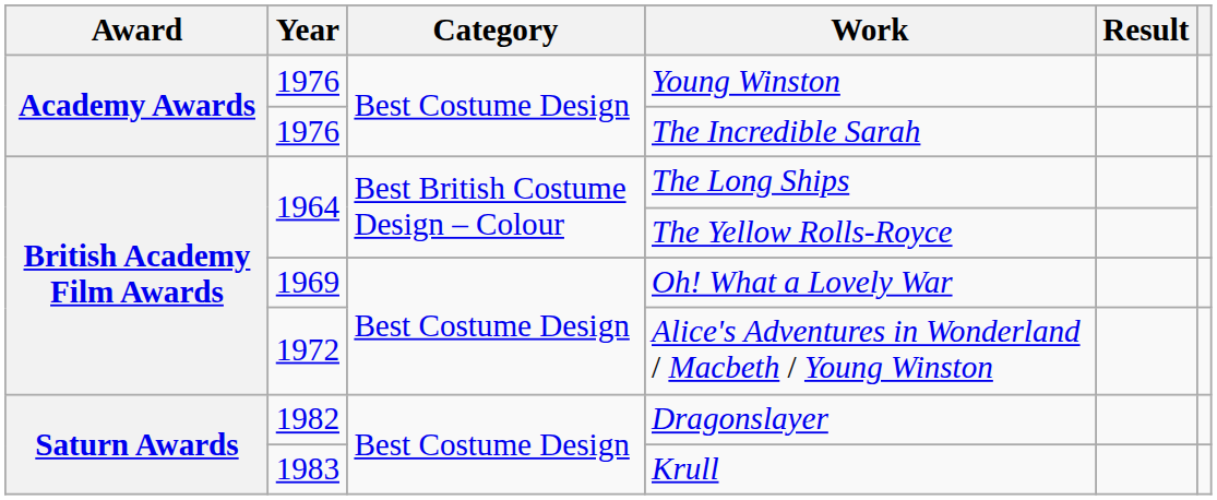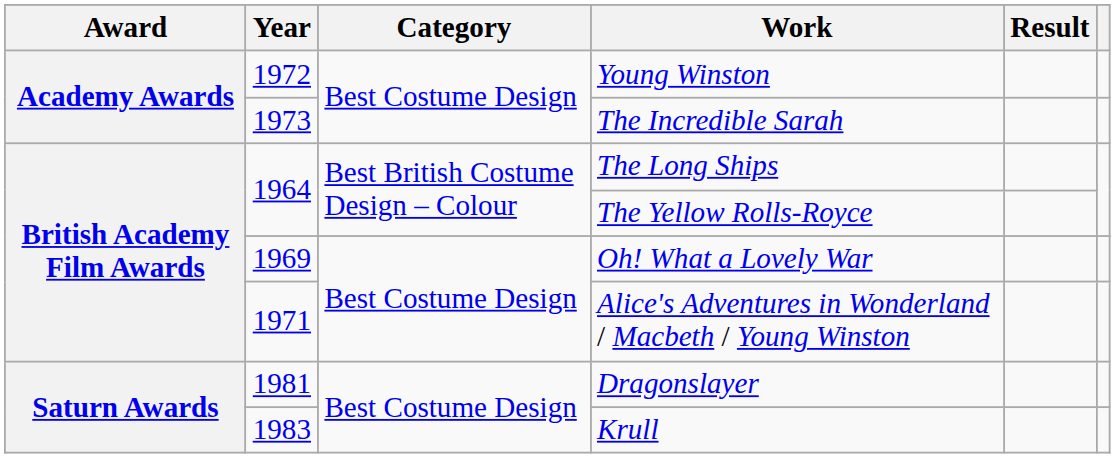Young Winston | Year: 1976 -> 1972
The Incredible Sarah | Year: 1976 -> 1973
Alice's Adventures in Wonderland / Macbeth / Young Winston | Year: 1972 -> 1971
Dragonslayer | Year: 1982 -> 1981
